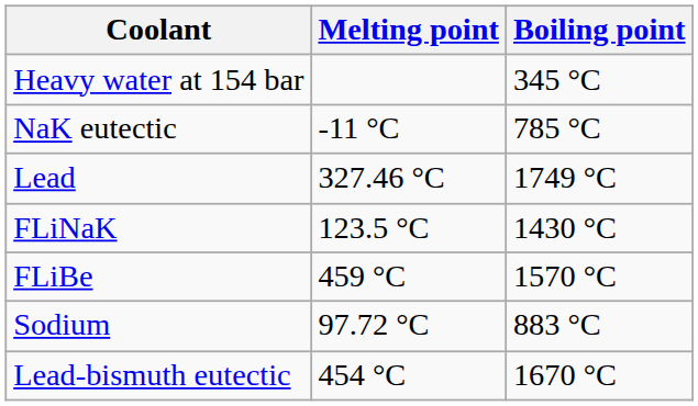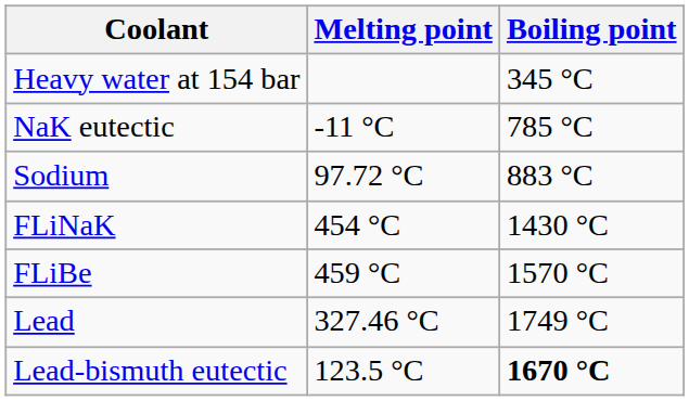rows swapped: Sodium <-> Lead
FLiNaK | Melting point: 123.5 °C -> 454 °C
Lead-bismuth eutectic | Melting point: 454 °C -> 123.5 °C
Lead-bismuth eutectic | Boiling point: normal -> bold
